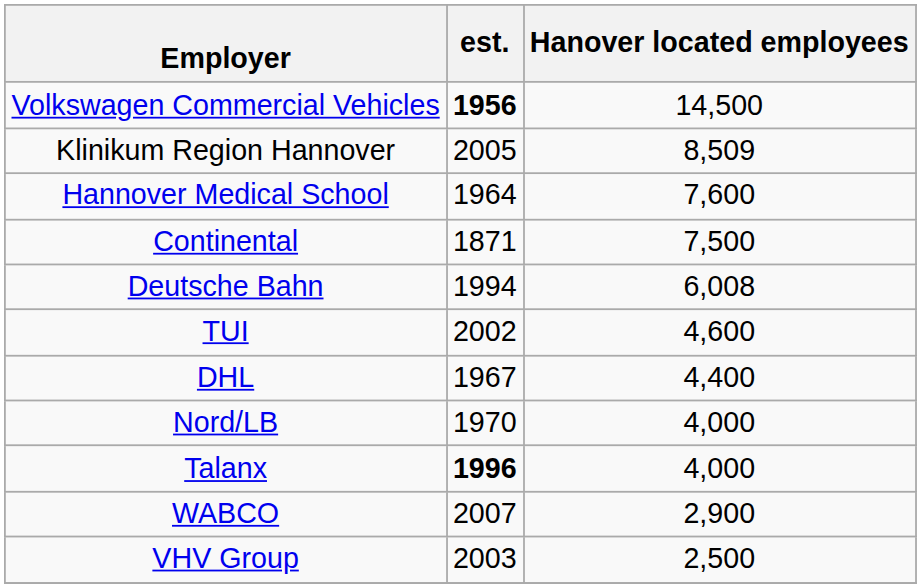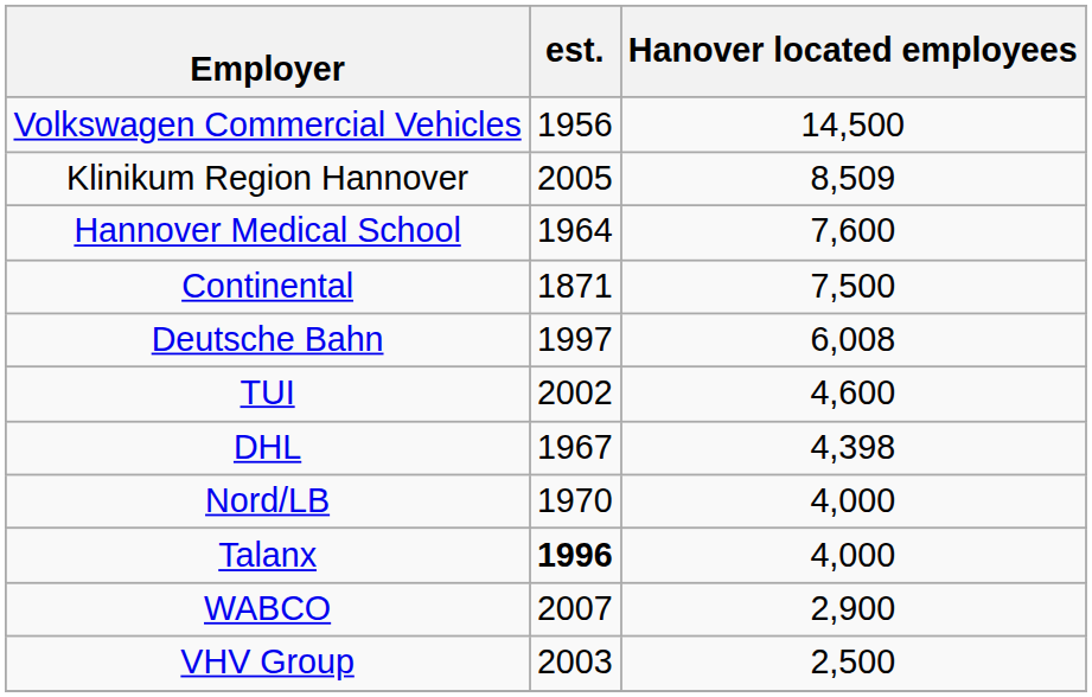Volkswagen Commercial Vehicles | est.: bold -> normal
Deutsche Bahn | est.: 1994 -> 1997
DHL | Hanover located employees: 4,400 -> 4,398
